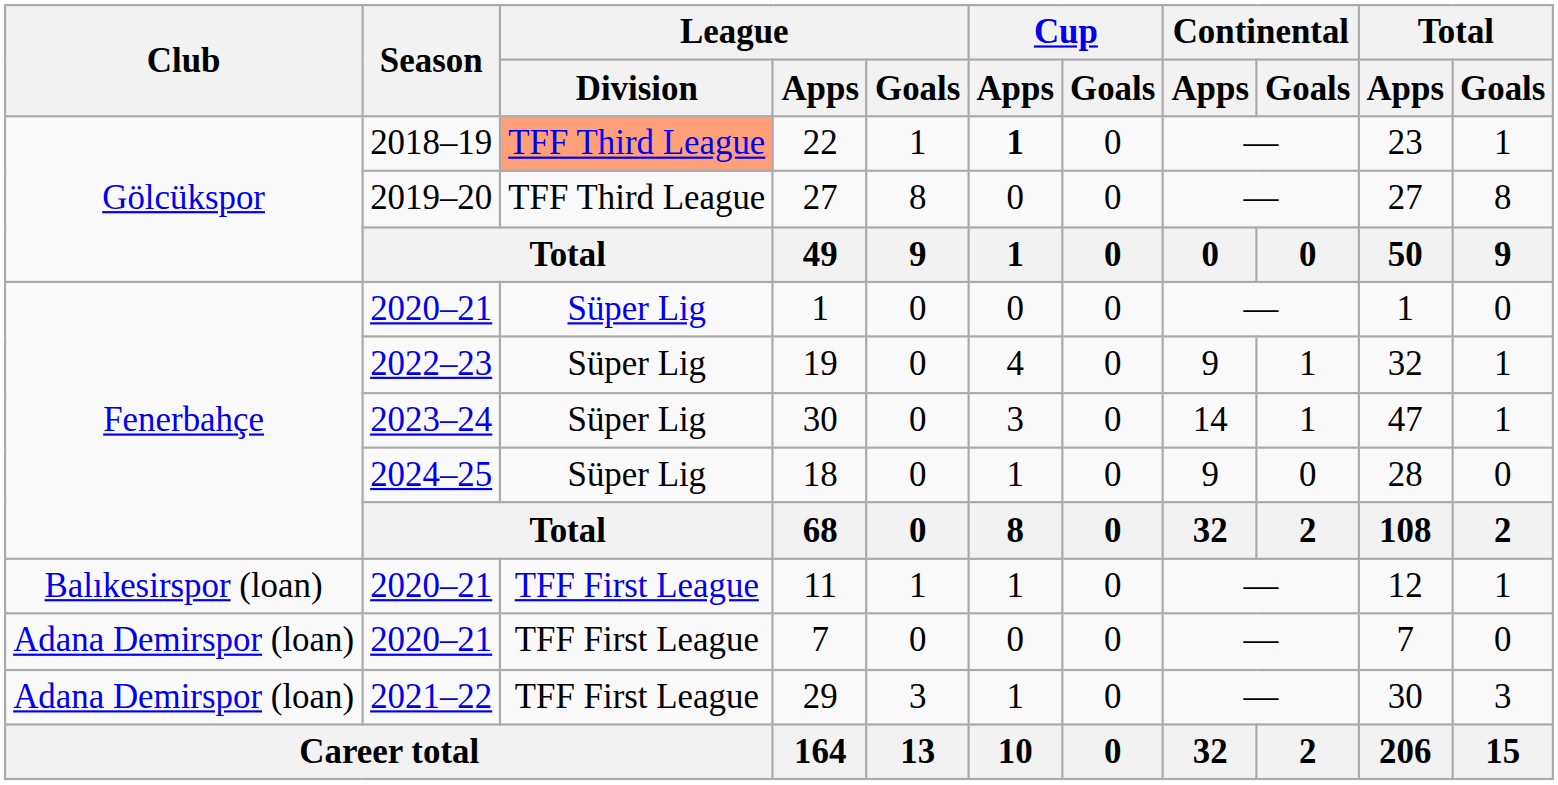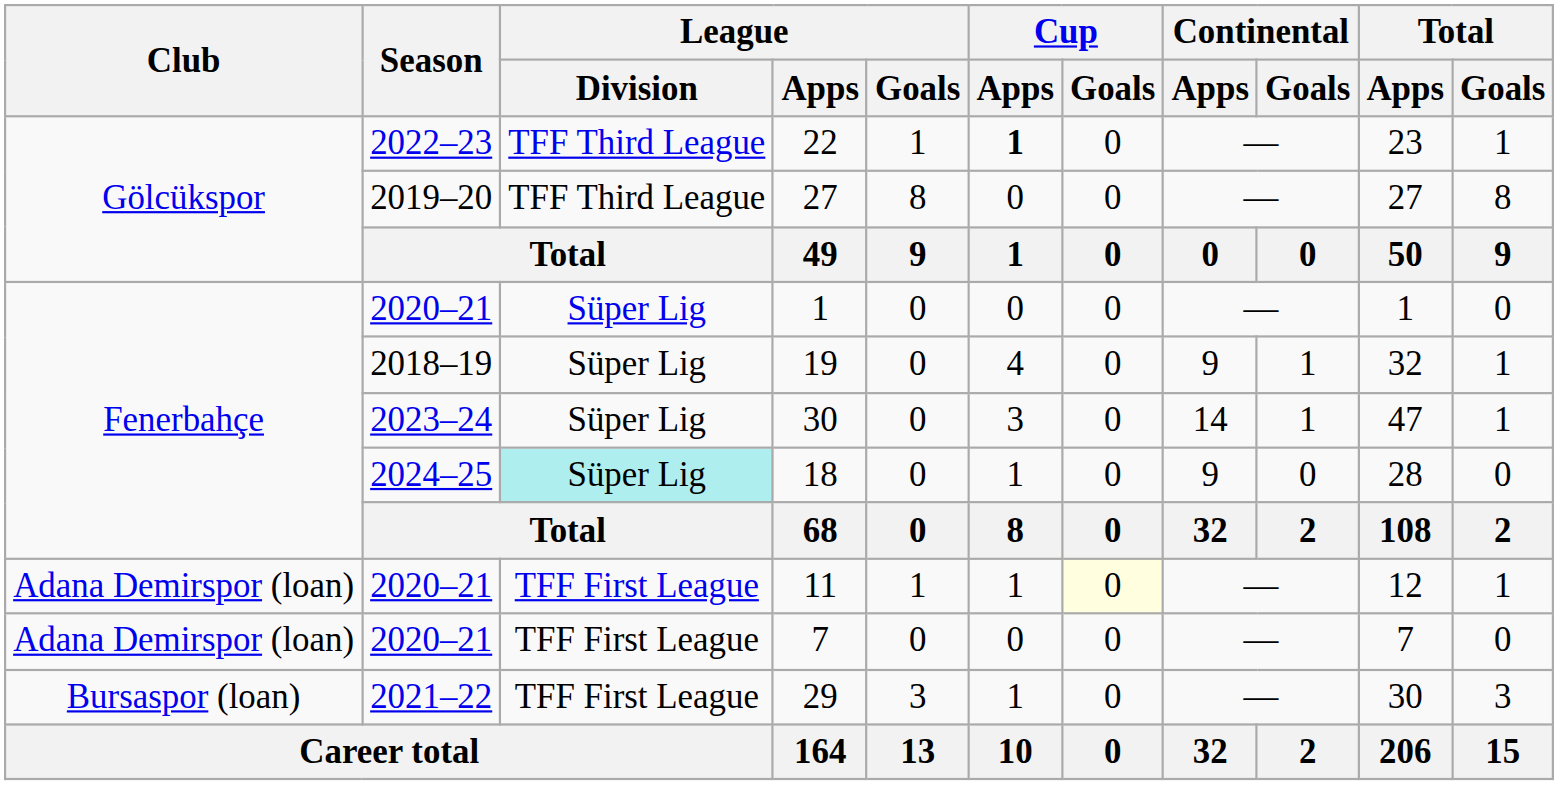22 | Season: 2018–19 -> 2022–23
22 | League / Division: lightsalmon background -> no background
19 | Season: 2022–23 -> 2018–19
18 | League / Division: no background -> paleturquoise background
11 | Club: Balıkesirspor (loan) -> Adana Demirspor (loan)
11 | Cup / Goals: no background -> lightyellow background
29 | Club: Adana Demirspor (loan) -> Bursaspor (loan)
